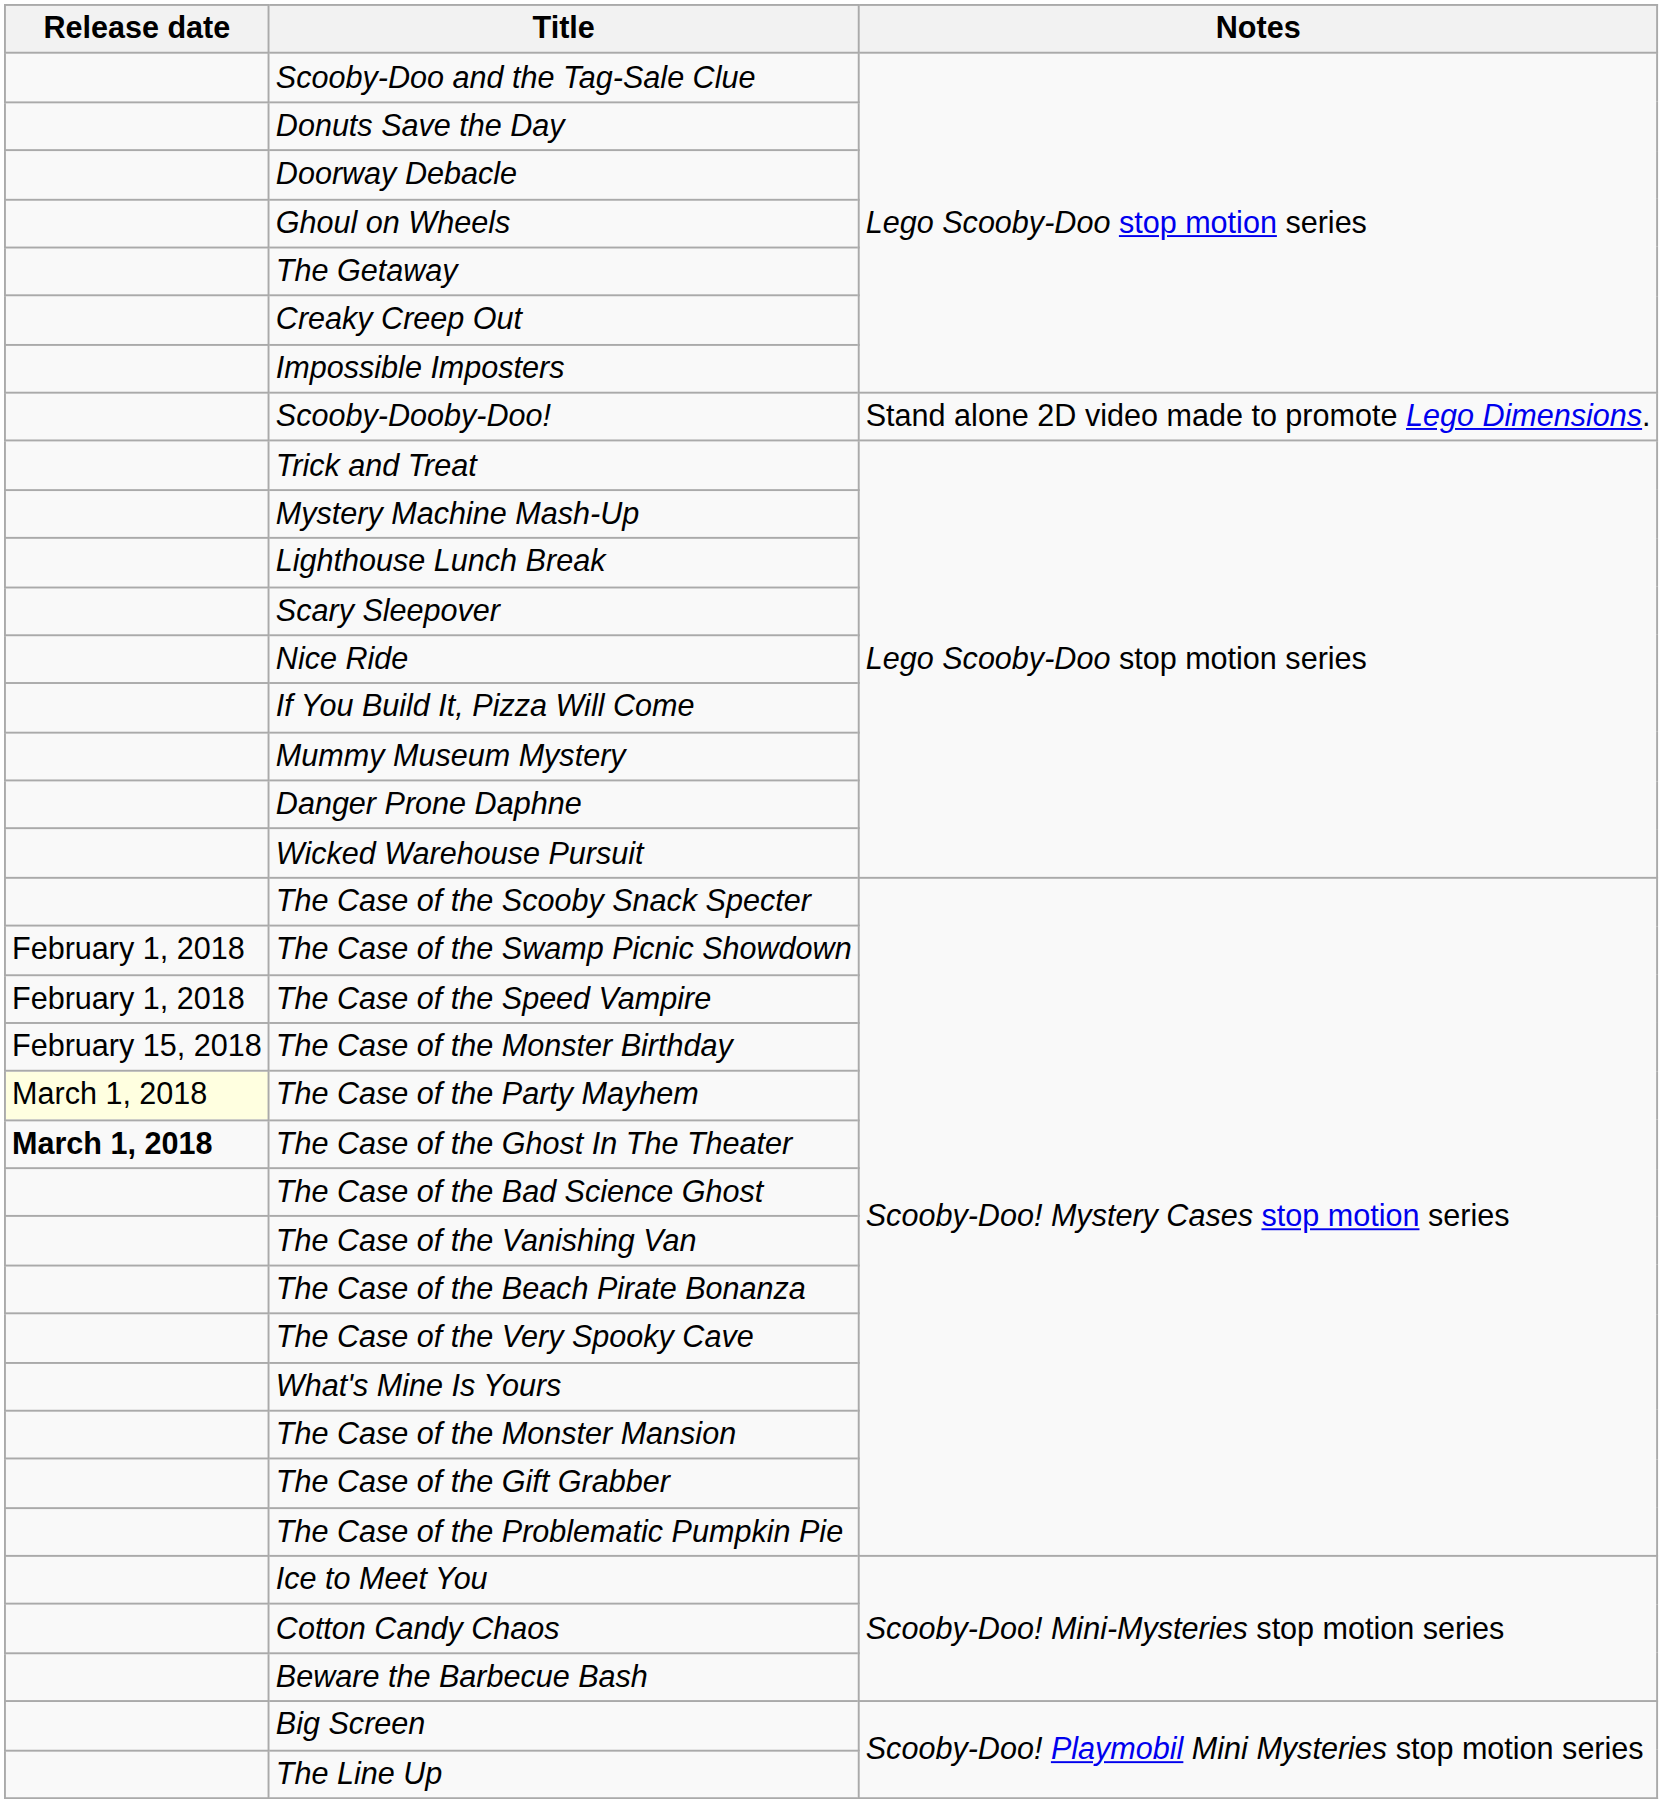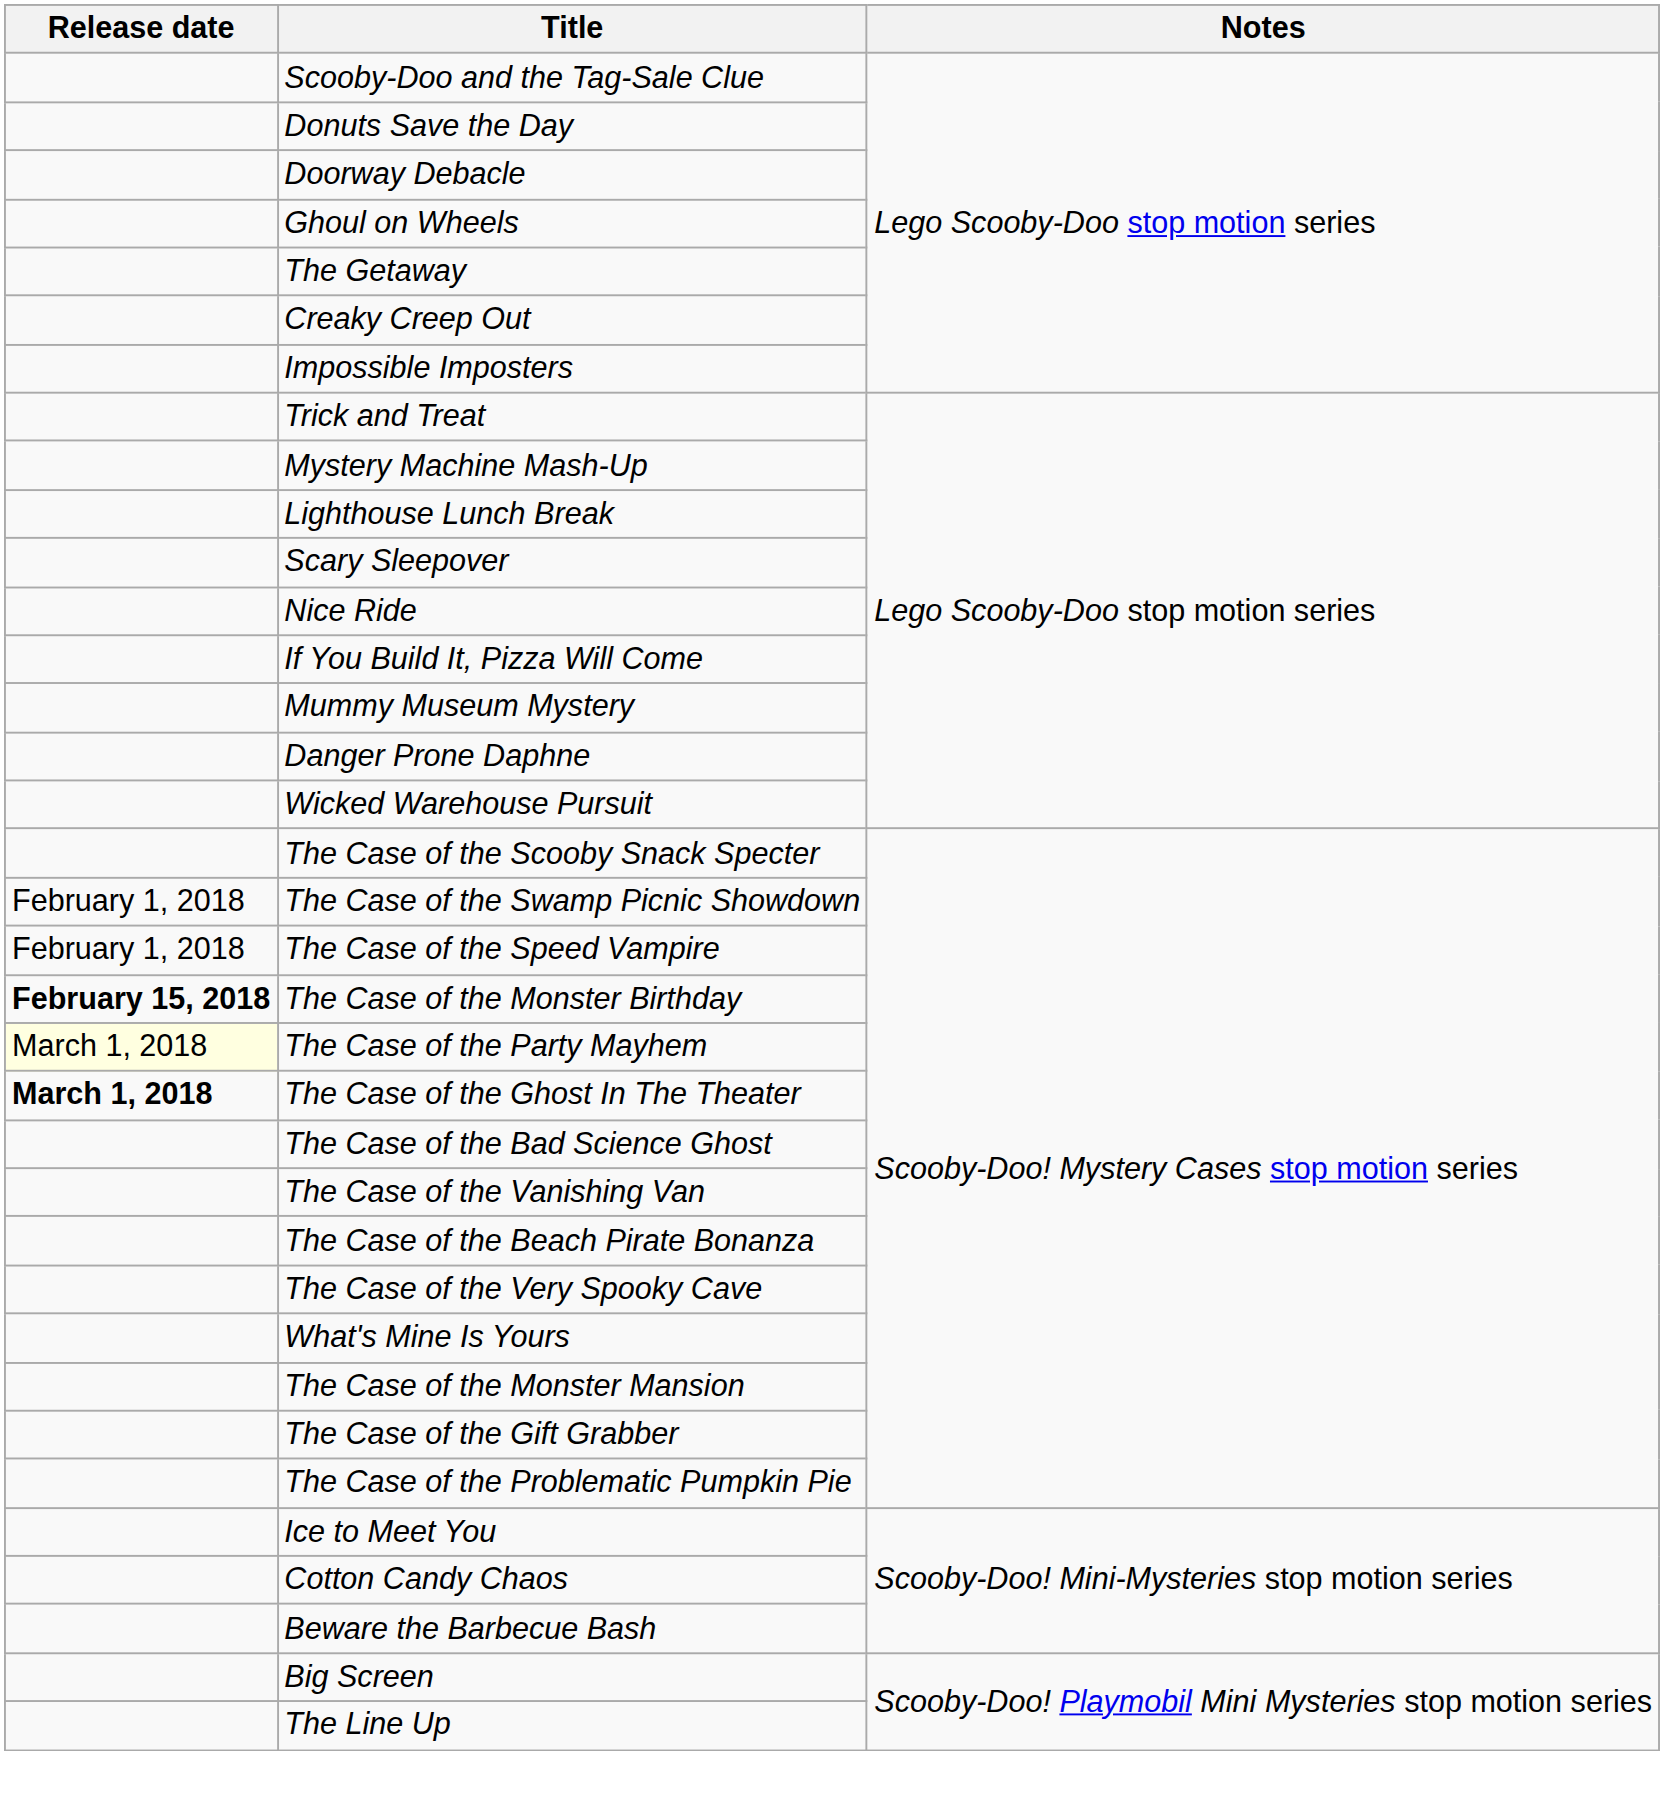- row: Scooby-Dooby-Doo! | Stand alone 2D video made to promote Lego Dimensions.
The Case of the Monster Birthday | Release date: normal -> bold
